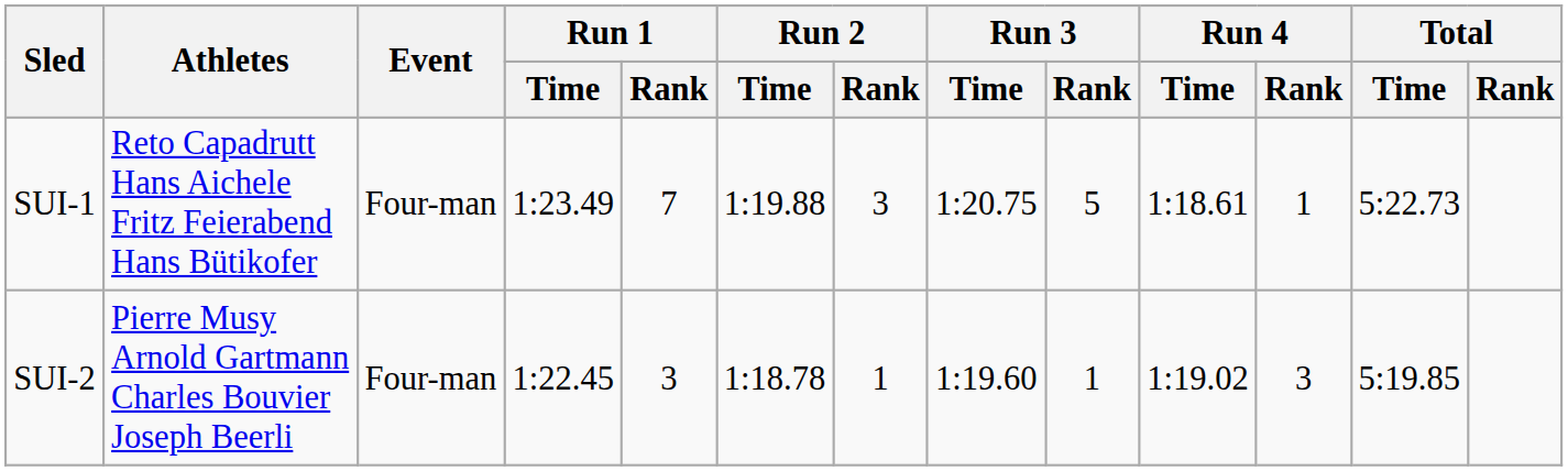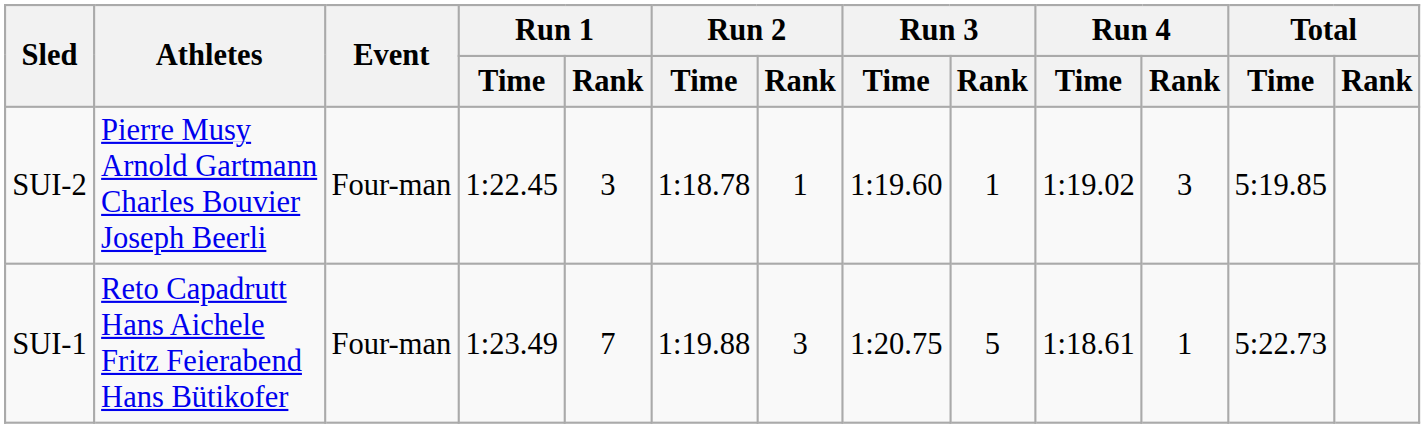rows swapped: SUI-1 <-> SUI-2
